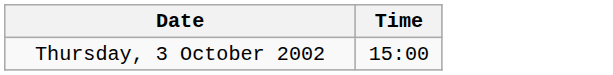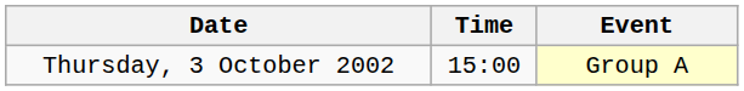+ column: Event | Group A
